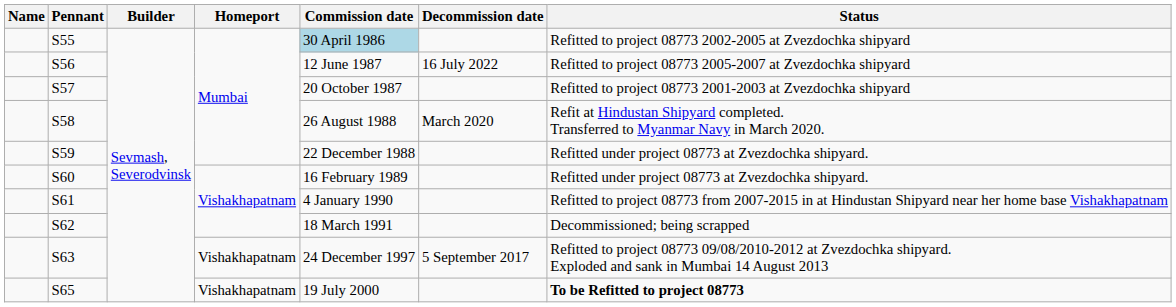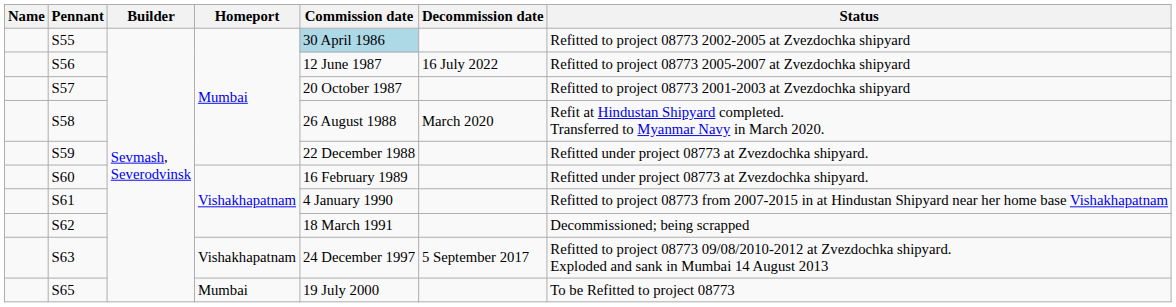S65 | Homeport: Vishakhapatnam -> Mumbai
S65 | Status: bold -> normal
